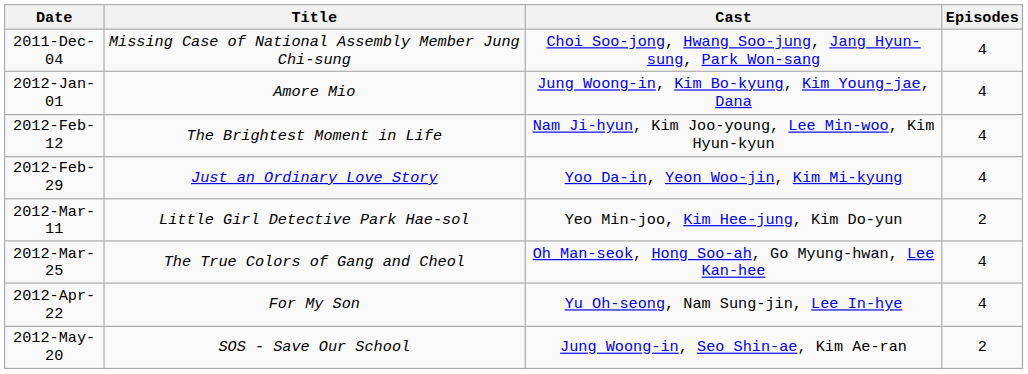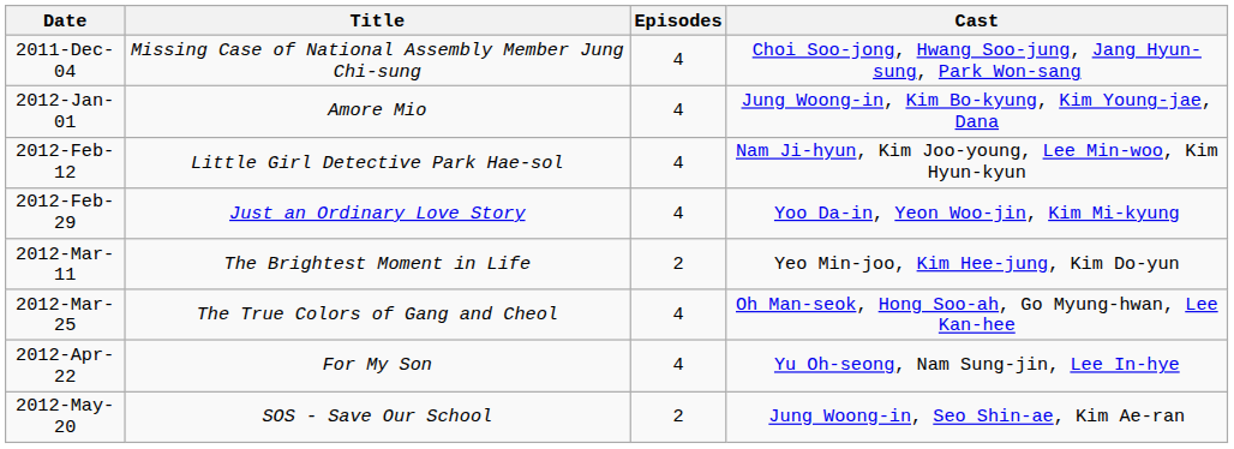columns swapped: Episodes <-> Cast
2012-Feb-12 | Title: The Brightest Moment in Life -> Little Girl Detective Park Hae-sol
2012-Mar-11 | Title: Little Girl Detective Park Hae-sol -> The Brightest Moment in Life
